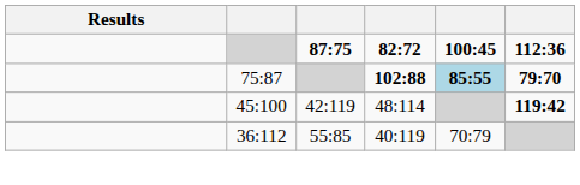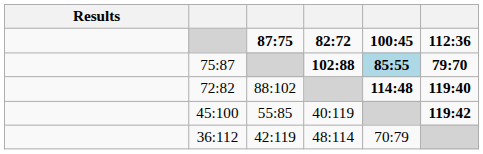+ row: 72:82 | 88:102 | 114:48 | 119:40
45:100 | column 3: 42:119 -> 55:85
45:100 | column 4: 48:114 -> 40:119
36:112 | column 3: 55:85 -> 42:119
36:112 | column 4: 40:119 -> 48:114
